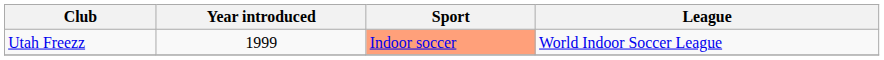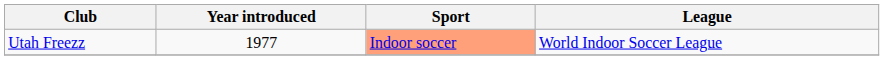Utah Freezz | Year introduced: 1999 -> 1977
